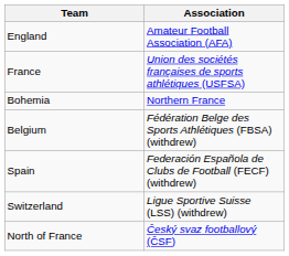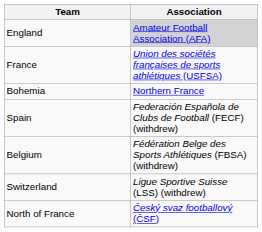England | Association: no background -> lightgrey background
rows swapped: Spain <-> Belgium
